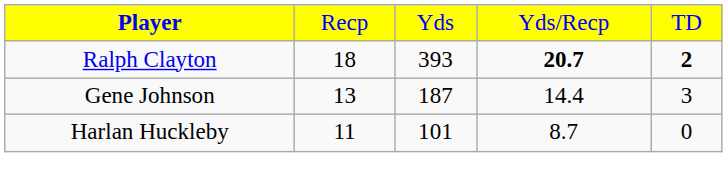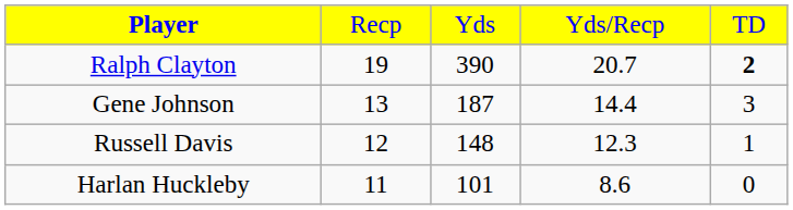Ralph Clayton | column 2: 18 -> 19
Ralph Clayton | column 3: 393 -> 390
Ralph Clayton | column 4: bold -> normal
+ row: Russell Davis | 12 | 148 | 12.3 | 1
Harlan Huckleby | column 4: 8.7 -> 8.6
